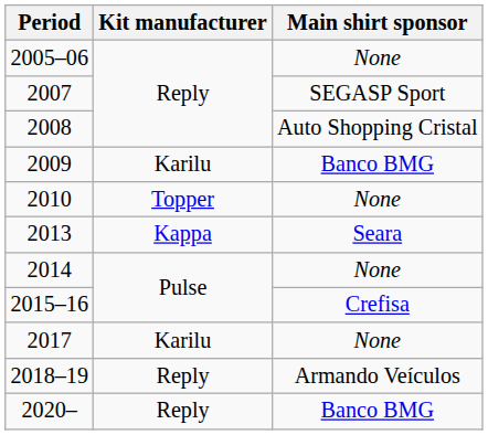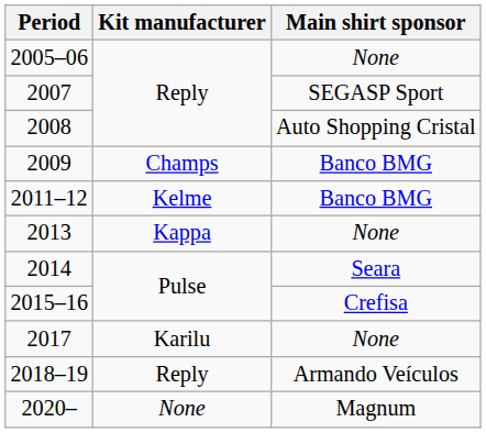2009 | Kit manufacturer: Karilu -> Champs
- row: 2010 | Topper | None
+ row: 2011–12 | Kelme | Banco BMG
2013 | Main shirt sponsor: Seara -> None
2014 | Main shirt sponsor: None -> Seara
2020– | Kit manufacturer: Reply -> None
2020– | Main shirt sponsor: Banco BMG -> Magnum
